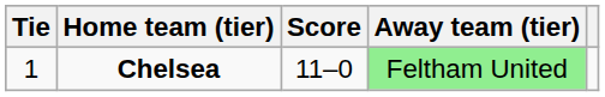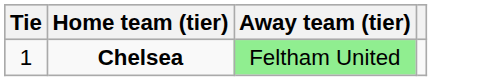- column: Score | 11–0
